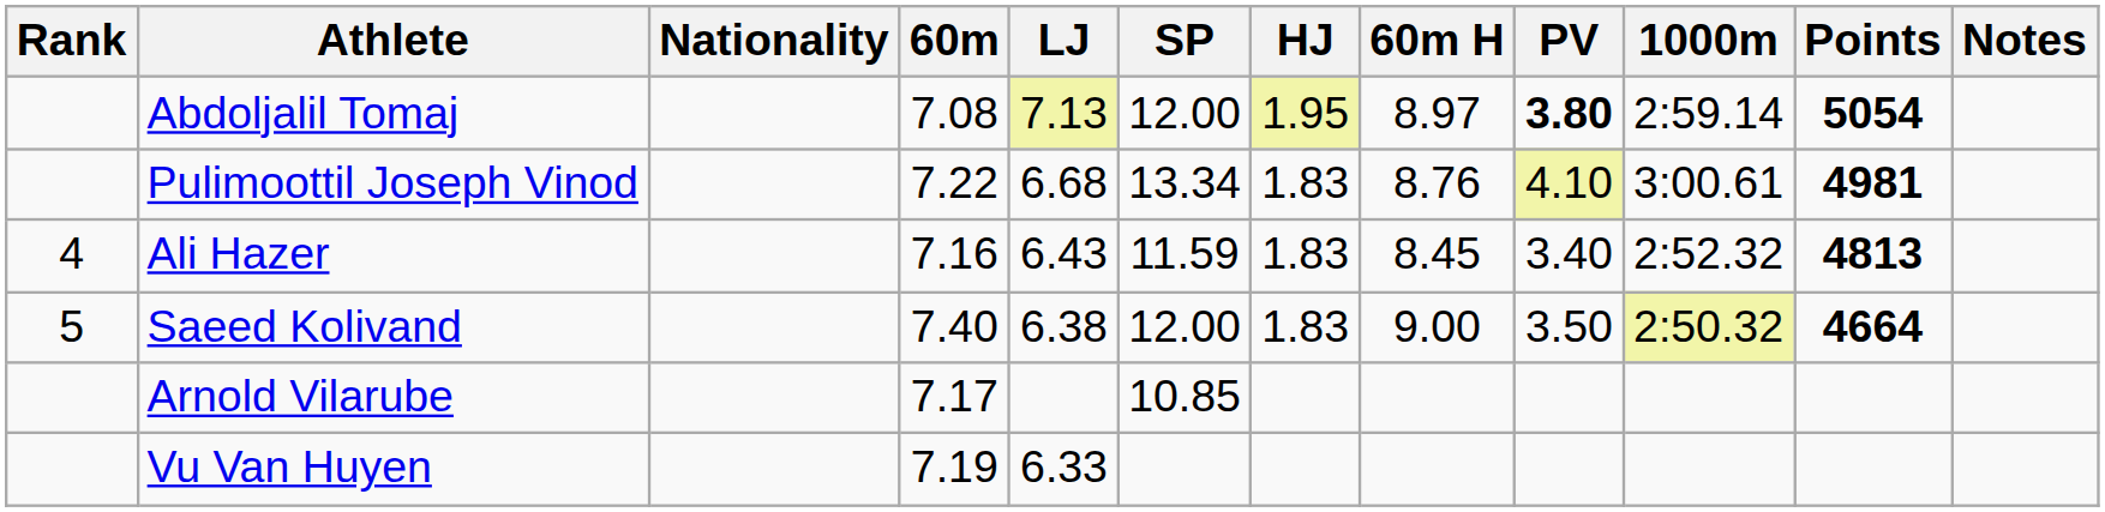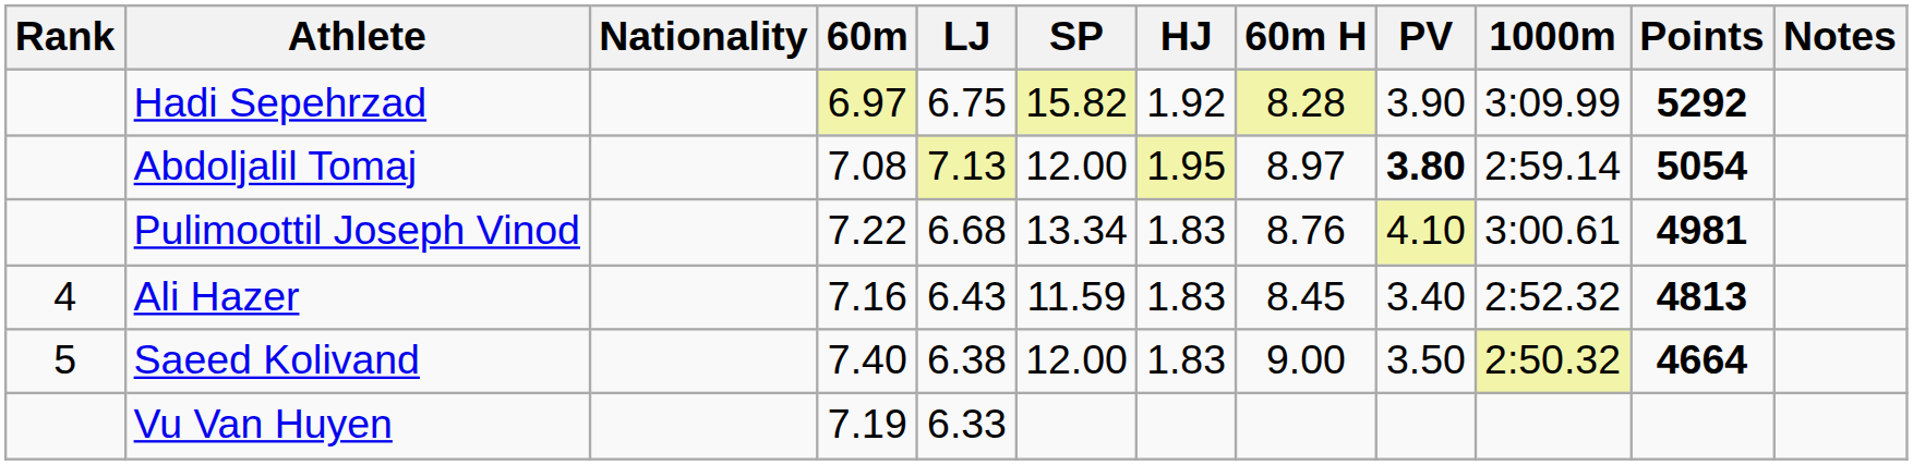+ row: Hadi Sepehrzad | 6.97 | 6.75 | 15.82 | 1.92 | 8.28 | 3.90 | 3:09.99 | 5292
- row: Arnold Vilarube | 7.17 | 10.85
